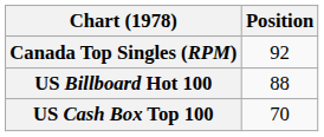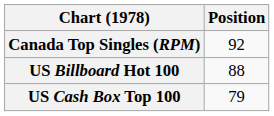US Cash Box Top 100 | Position: 70 -> 79
